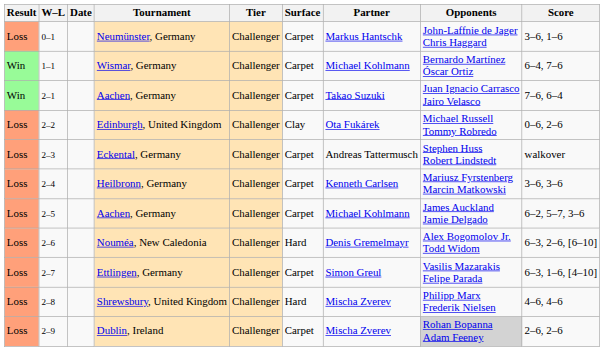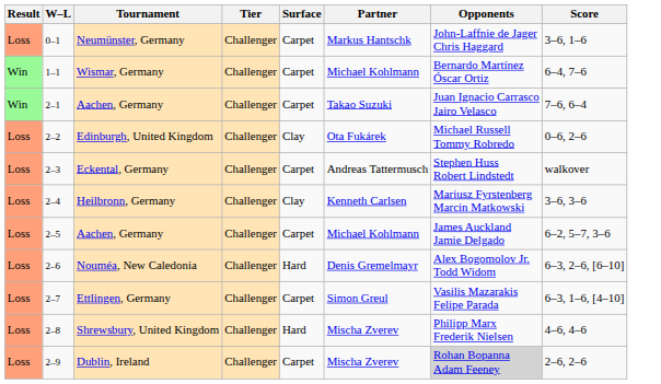- column: Date
Heilbronn, Germany | Surface: Carpet -> Clay
